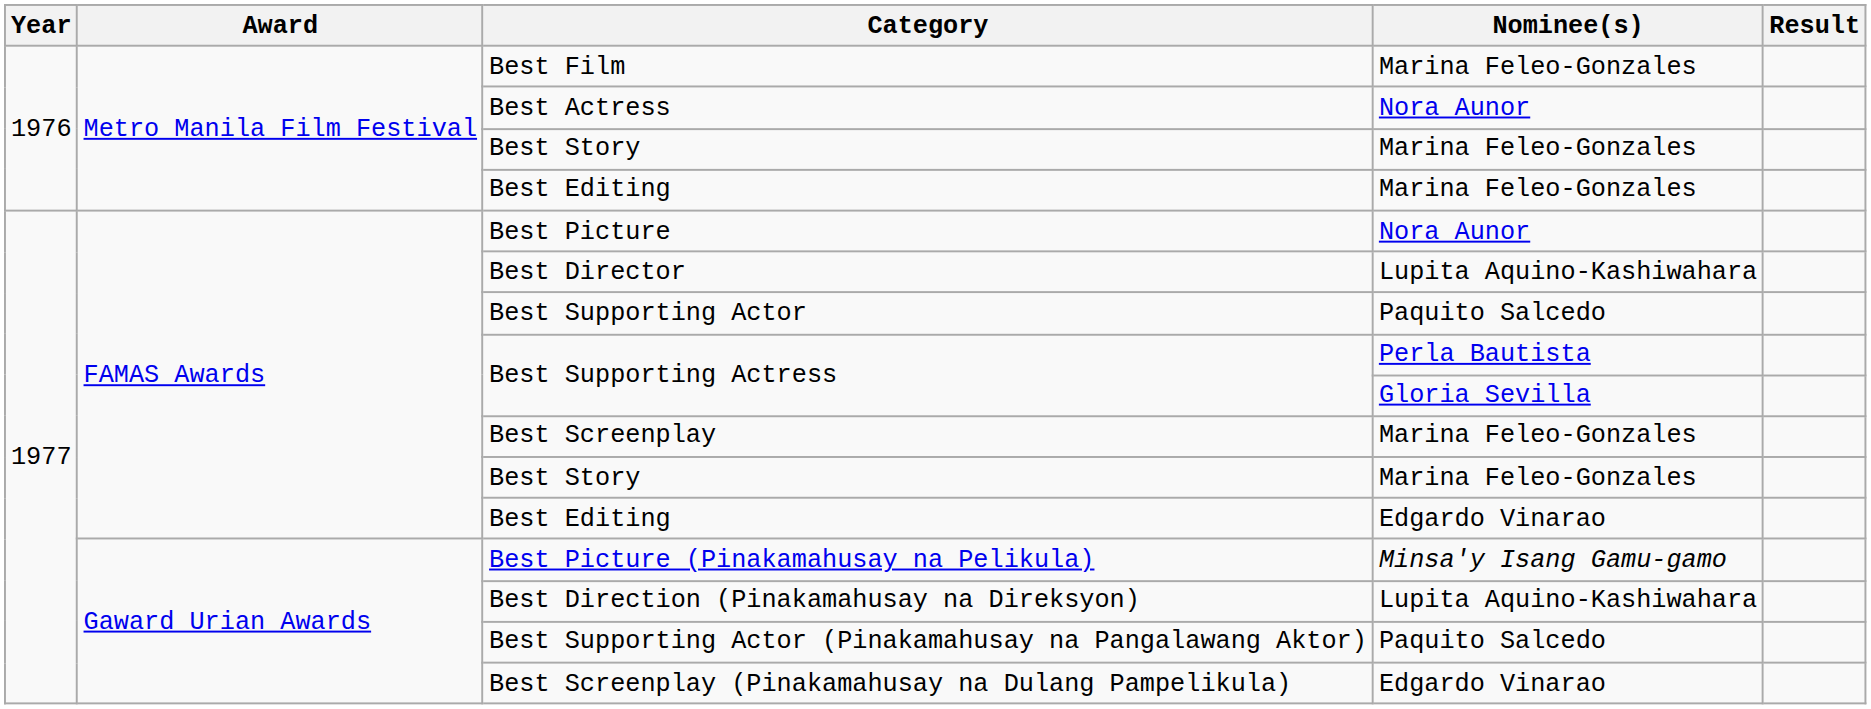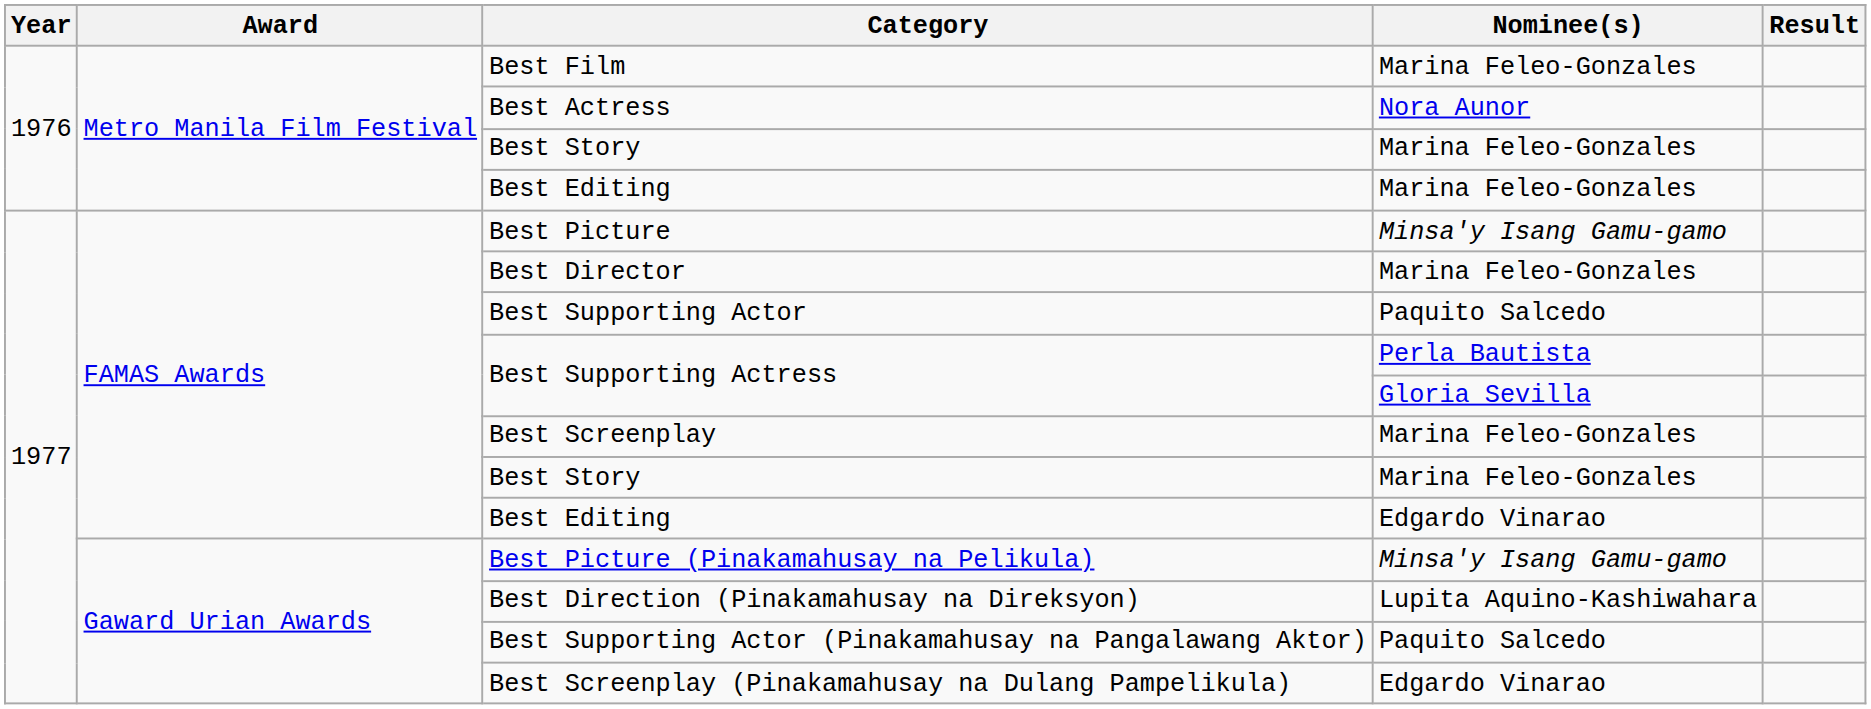Best Picture | Nominee(s): Nora Aunor -> Minsa'y Isang Gamu-gamo
Best Director | Nominee(s): Lupita Aquino-Kashiwahara -> Marina Feleo-Gonzales
